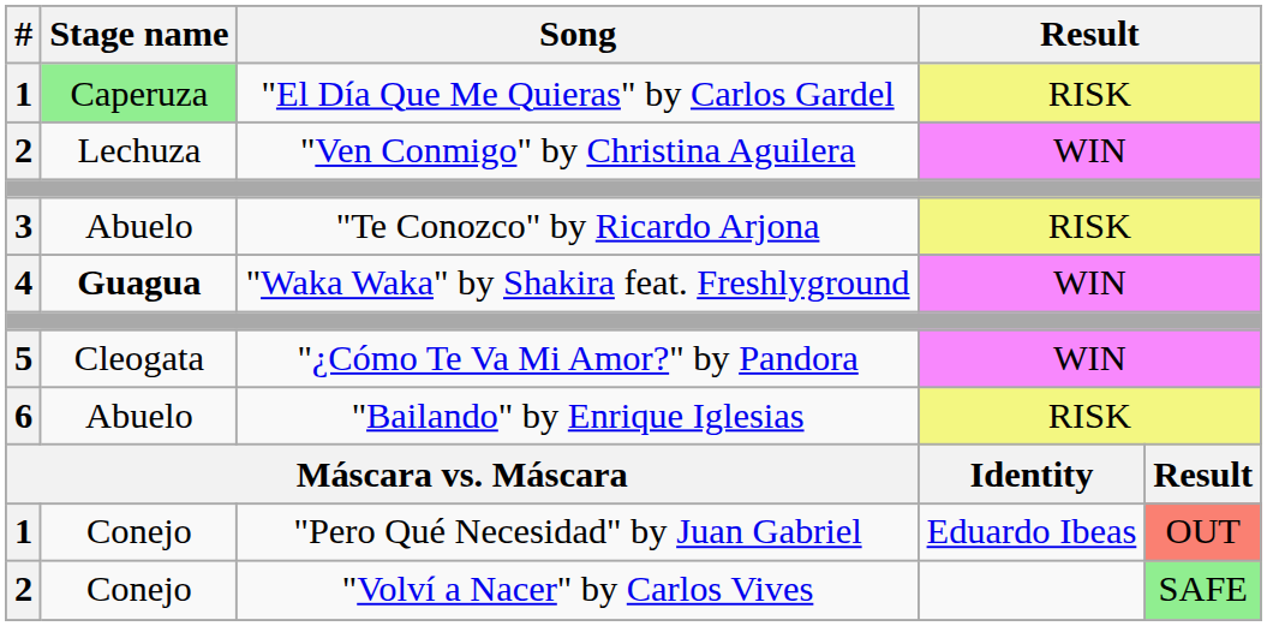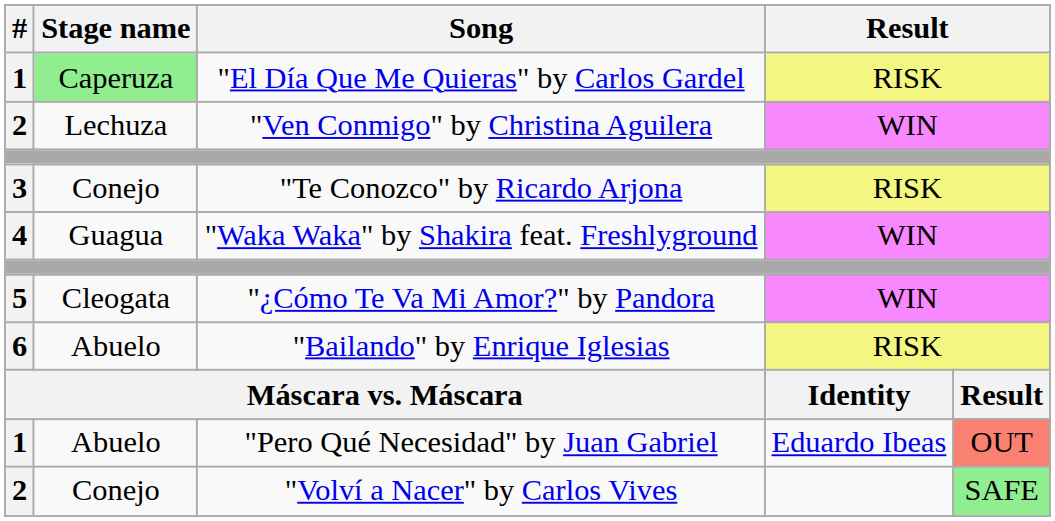"Te Conozco" by Ricardo Arjona | Stage name: Abuelo -> Conejo
"Waka Waka" by Shakira feat. Freshlyground | Stage name: bold -> normal
"Pero Qué Necesidad" by Juan Gabriel | Stage name: Conejo -> Abuelo
